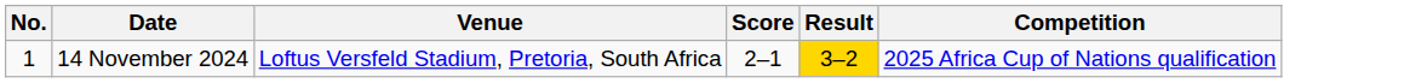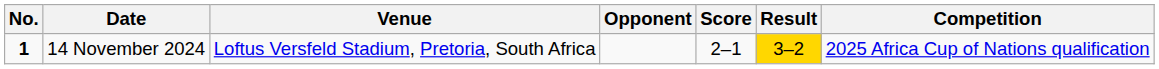+ column: Opponent
14 November 2024 | No.: normal -> bold
